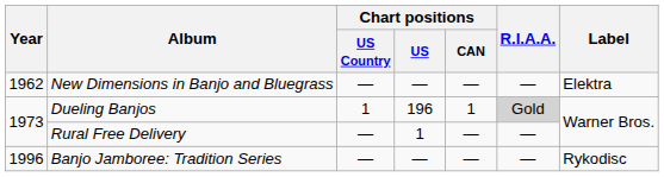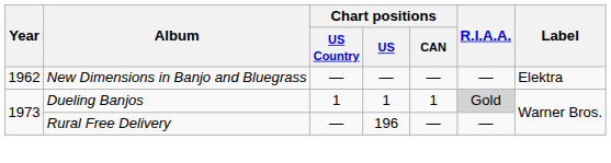Dueling Banjos | Chart positions / US: 196 -> 1
Rural Free Delivery | Chart positions / US: 1 -> 196
- row: 1996 | Banjo Jamboree: Tradition Series | — | — | — | — | Rykodisc
